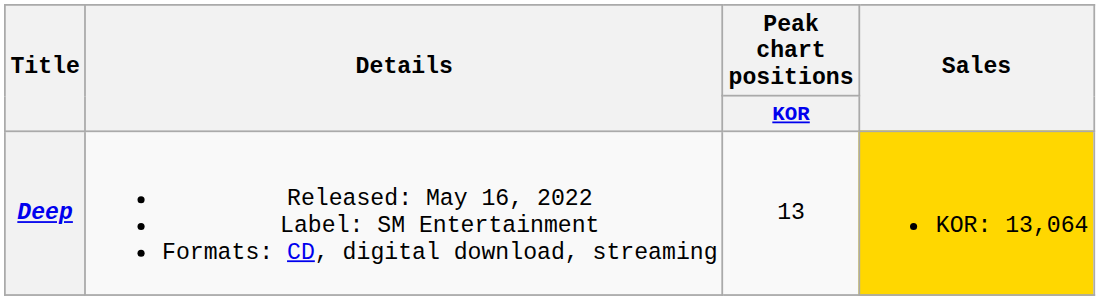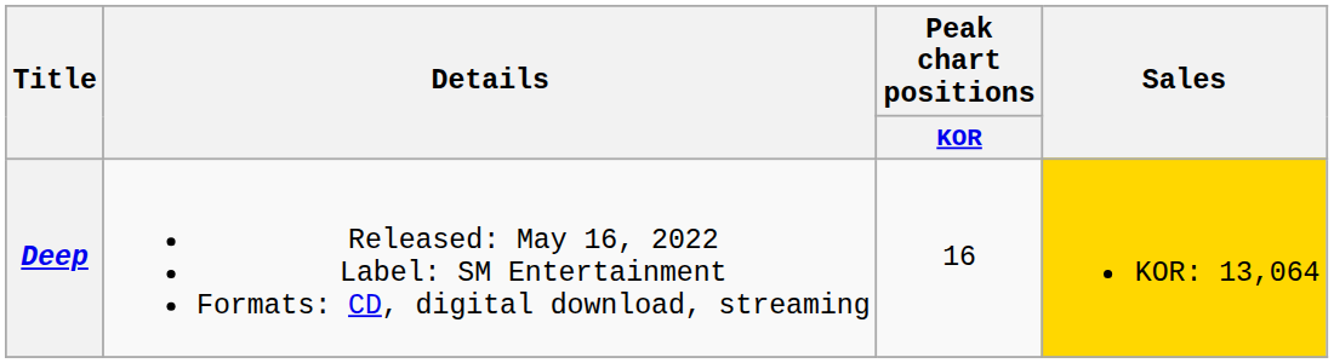Deep | Peak chart positions / KOR: 13 -> 16
